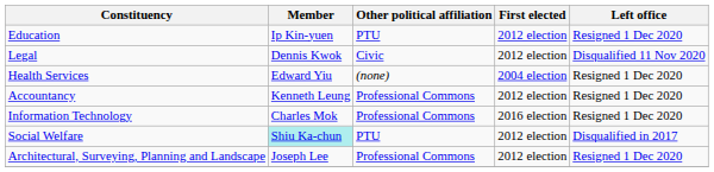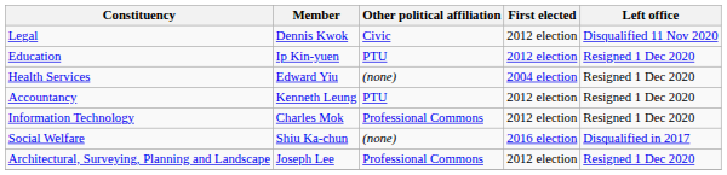rows swapped: Education <-> Legal
Accountancy | Other political affiliation: Professional Commons -> PTU
Information Technology | First elected: 2016 election -> 2012 election
Social Welfare | Member: paleturquoise background -> no background
Social Welfare | Other political affiliation: PTU -> (none)
Social Welfare | First elected: 2012 election -> 2016 election
